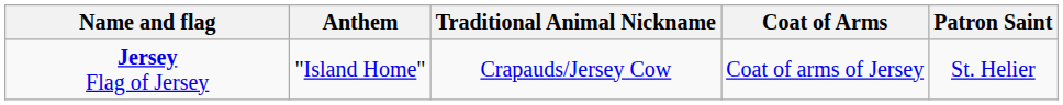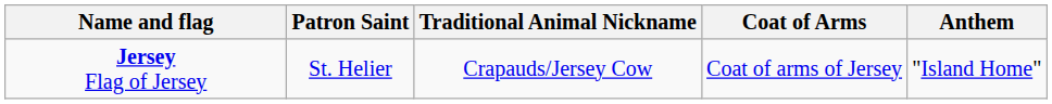columns swapped: Patron Saint <-> Anthem
